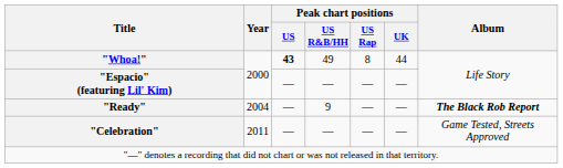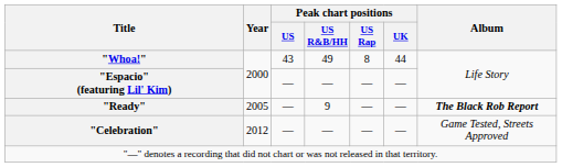"Whoa!" | Peak chart positions / US: bold -> normal
"Ready" | Year: 2004 -> 2005
"Celebration" | Year: 2011 -> 2012
